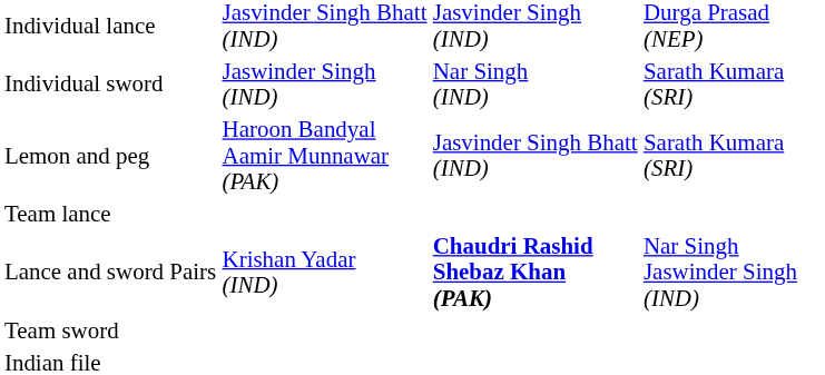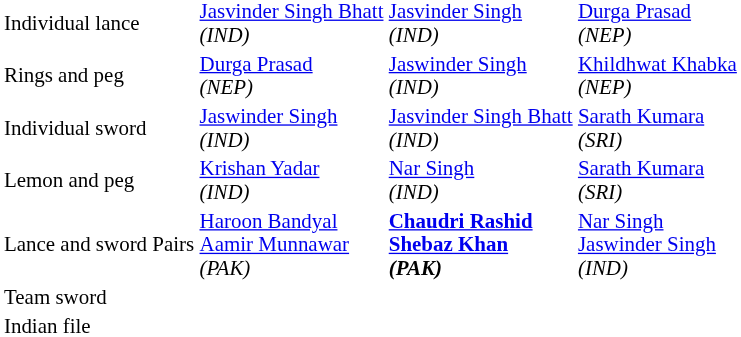+ row: Rings and peg | Durga Prasad (NEP) | Jaswinder Singh (IND) | Khildhwat Khabka (NEP)
Individual sword | column 3: Nar Singh (IND) -> Jasvinder Singh Bhatt (IND)
Lemon and peg | column 2: Haroon Bandyal Aamir Munnawar (PAK) -> Krishan Yadar (IND)
Lemon and peg | column 3: Jasvinder Singh Bhatt (IND) -> Nar Singh (IND)
- row: Team lance
Lance and sword Pairs | column 2: Krishan Yadar (IND) -> Haroon Bandyal Aamir Munnawar (PAK)
